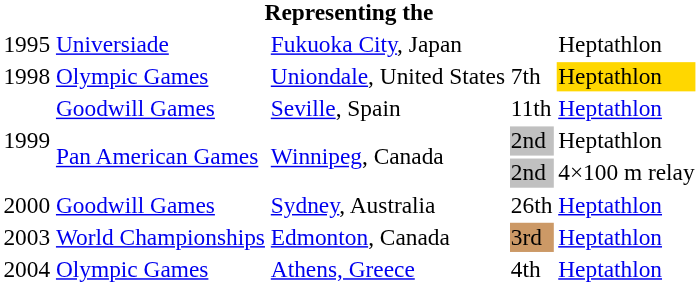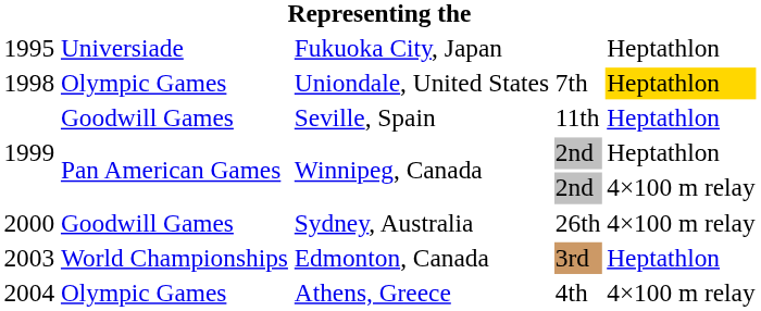Sydney, Australia | column 5: Heptathlon -> 4×100 m relay
Athens, Greece | column 5: Heptathlon -> 4×100 m relay
